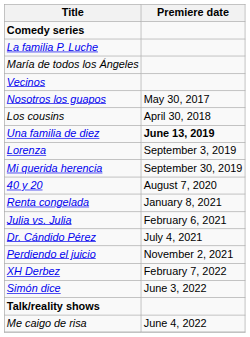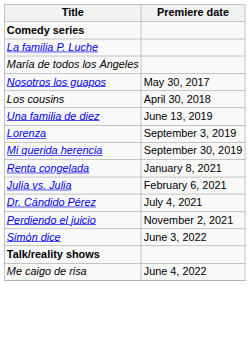- row: Vecinos
Una familia de diez | Premiere date: bold -> normal
- row: 40 y 20 | August 7, 2020
- row: XH Derbez | February 7, 2022
